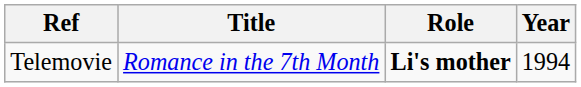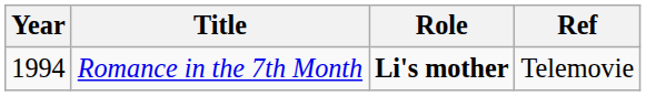columns swapped: Year <-> Ref
